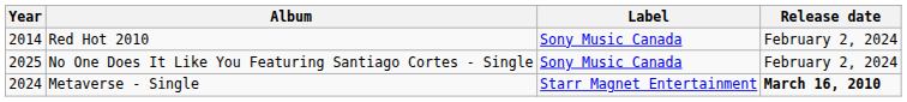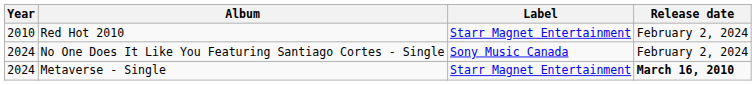Red Hot 2010 | Year: 2014 -> 2010
Red Hot 2010 | Label: Sony Music Canada -> Starr Magnet Entertainment
No One Does It Like You Featuring Santiago Cortes - Single | Year: 2025 -> 2024
